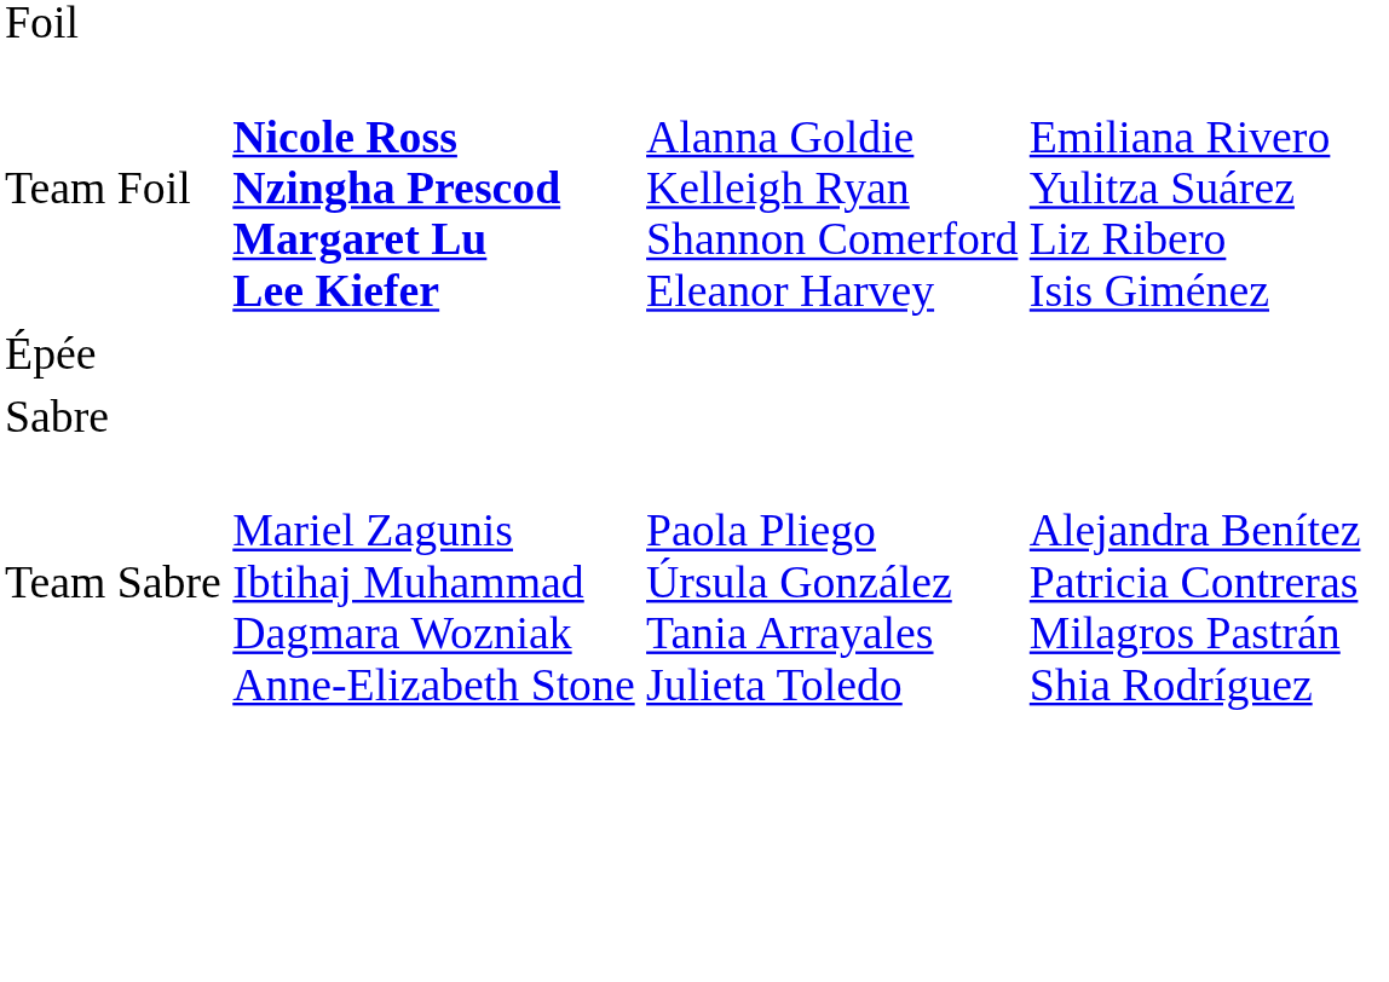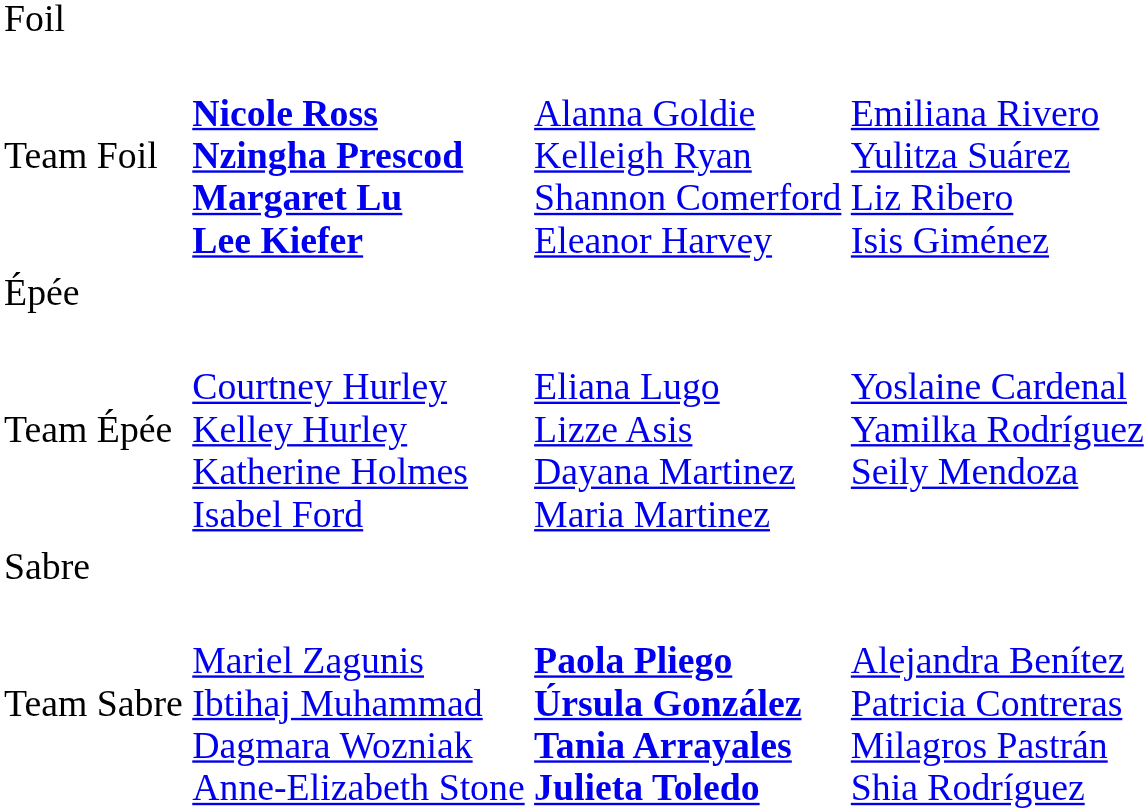+ row: Team Épée | Courtney Hurley Kelley Hurley Katherine Holmes Isabel Ford | Eliana Lugo Lizze Asis Dayana Martinez Maria Martinez | Yoslaine Cardenal Yamilka Rodríguez Seily Mendoza
Team Sabre | column 3: normal -> bold
